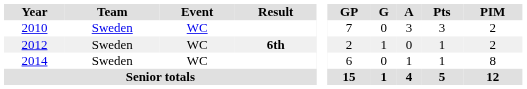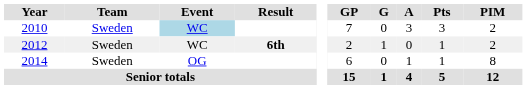2010 | Event: no background -> lightblue background
2014 | Event: WC -> OG
